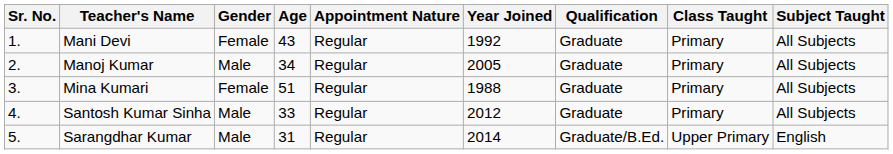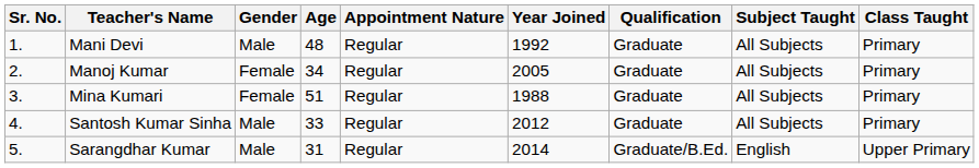columns swapped: Subject Taught <-> Class Taught
Mani Devi | Gender: Female -> Male
Mani Devi | Age: 43 -> 48
Manoj Kumar | Gender: Male -> Female
